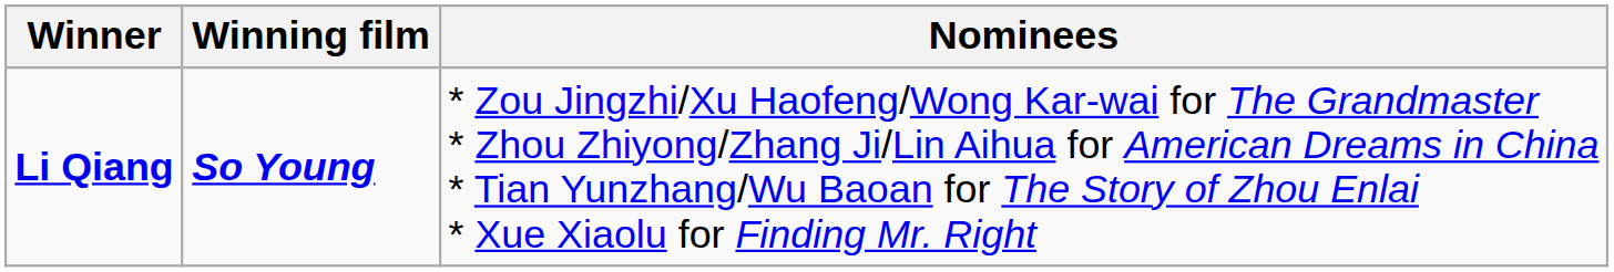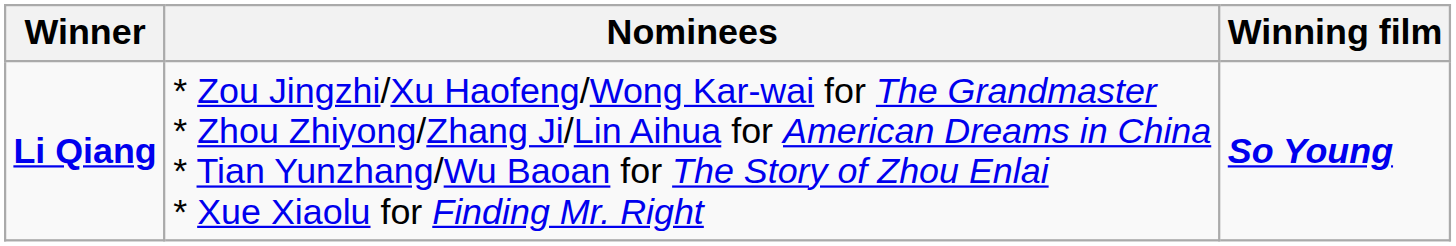columns swapped: Winning film <-> Nominees
